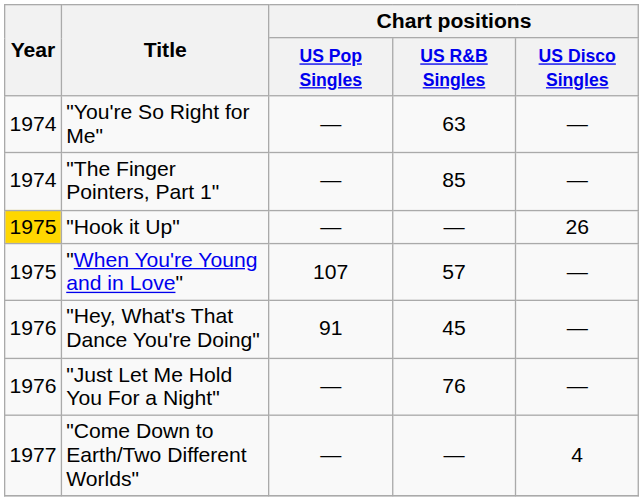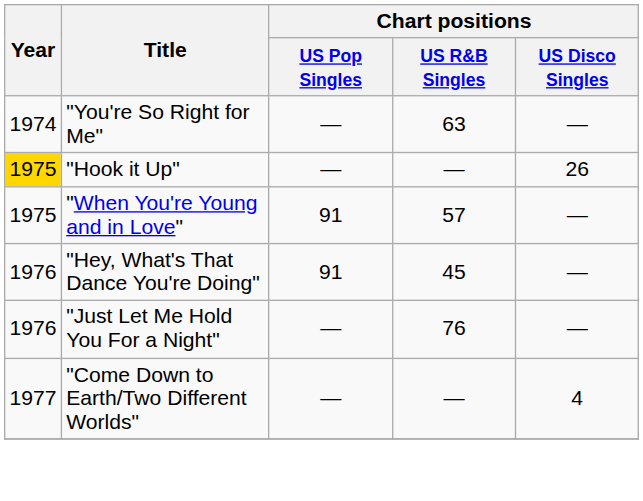- row: 1974 | "The Finger Pointers, Part 1" | — | 85 | —
"When You're Young and in Love" | Chart positions / US Pop Singles: 107 -> 91
